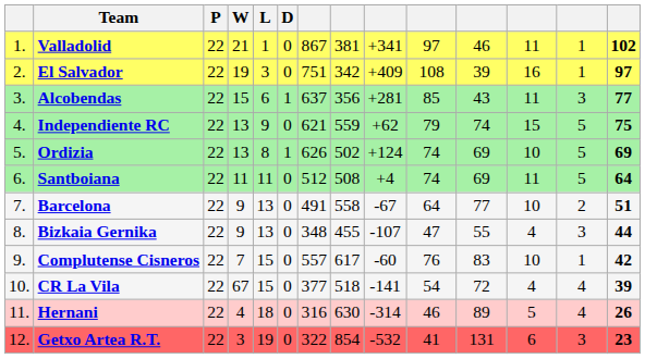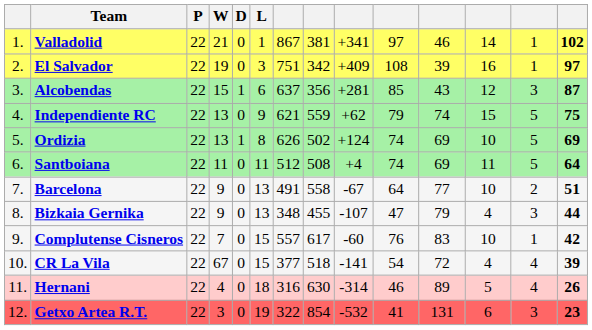columns swapped: D <-> L
Valladolid | column 12: 11 -> 14
Alcobendas | column 12: 11 -> 12
Alcobendas | column 14: 77 -> 87
Bizkaia Gernika | column 11: 55 -> 79
